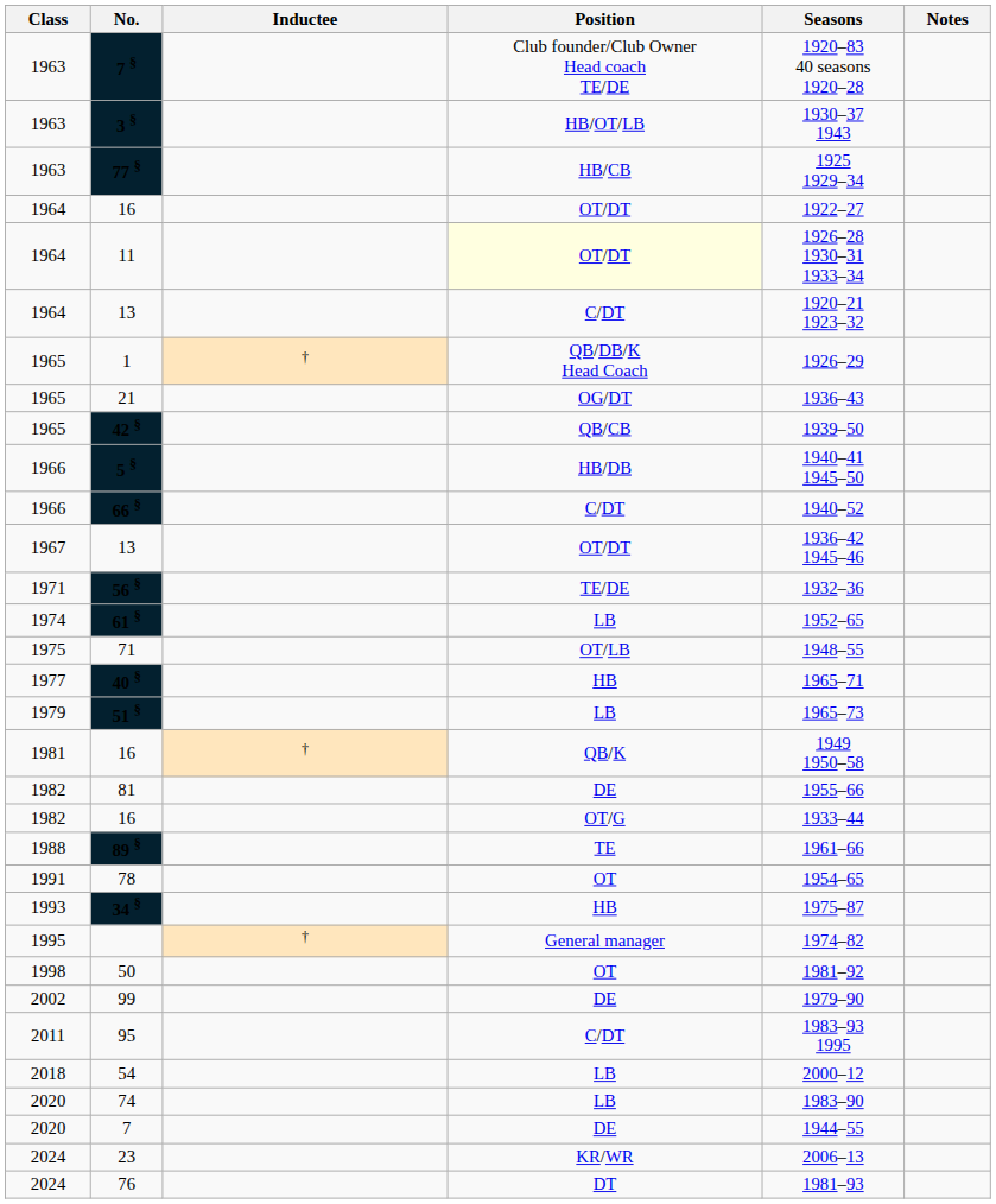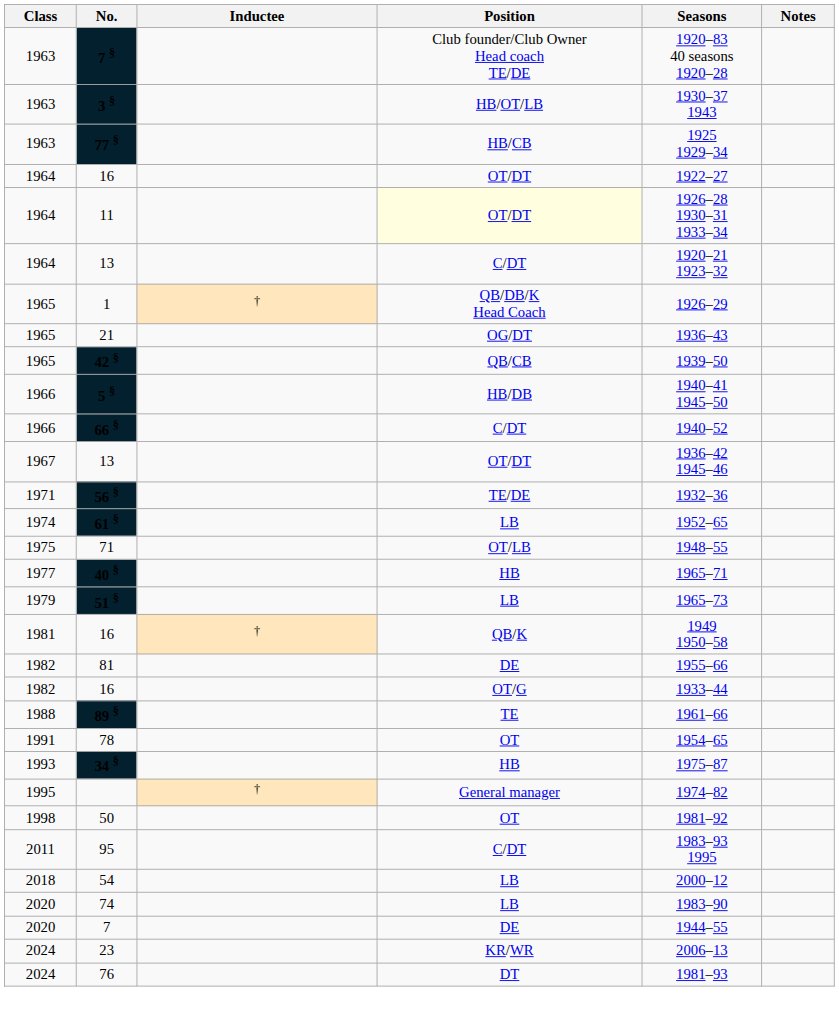- row: 2002 | 99 | DE | 1979–90
